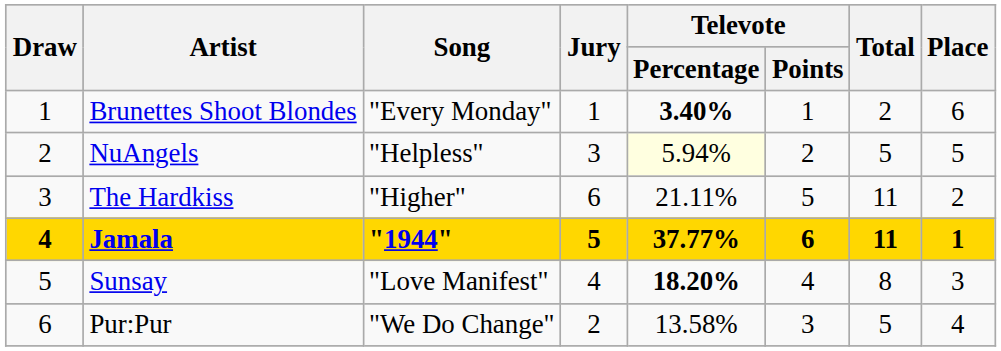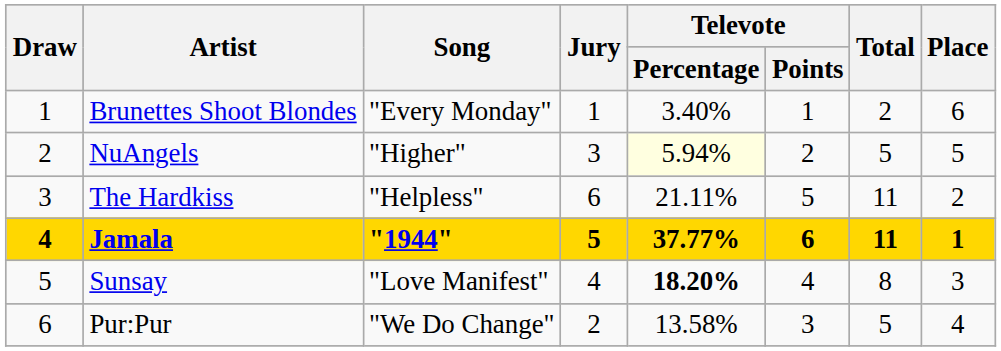Brunettes Shoot Blondes | Televote / Percentage: bold -> normal
NuAngels | Song: "Helpless" -> "Higher"
The Hardkiss | Song: "Higher" -> "Helpless"
